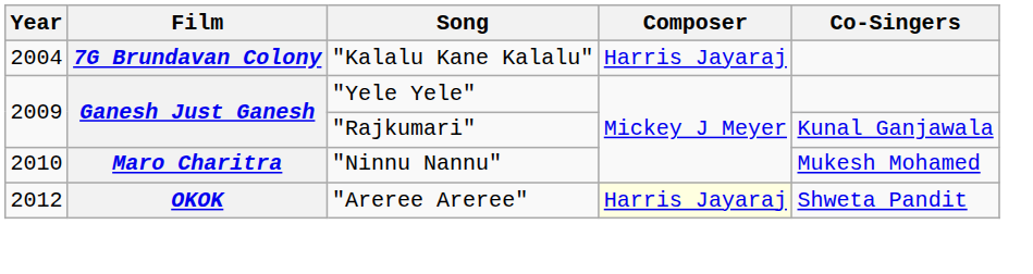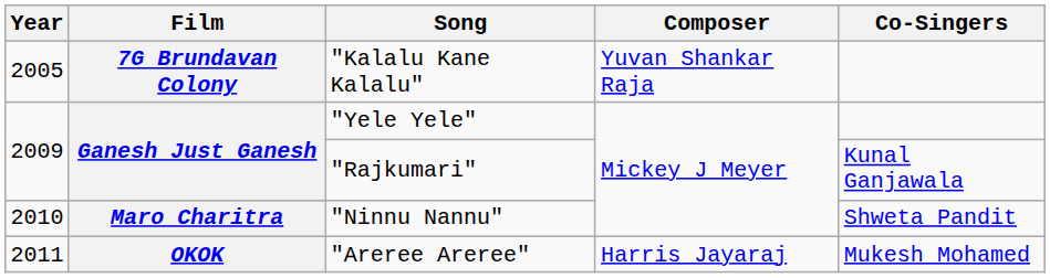"Kalalu Kane Kalalu" | Year: 2004 -> 2005
"Kalalu Kane Kalalu" | Composer: Harris Jayaraj -> Yuvan Shankar Raja
"Ninnu Nannu" | Co-Singers: Mukesh Mohamed -> Shweta Pandit
"Areree Areree" | Year: 2012 -> 2011
"Areree Areree" | Composer: lightyellow background -> no background
"Areree Areree" | Co-Singers: Shweta Pandit -> Mukesh Mohamed
